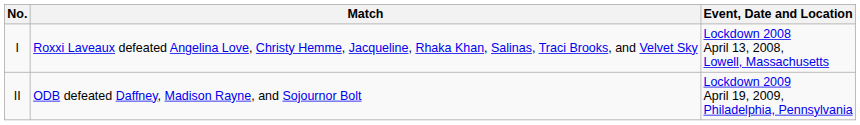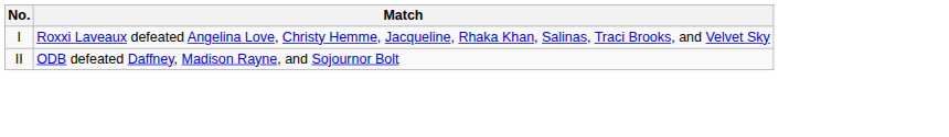- column: Event, Date and Location | Lockdown 2008 April 13, 2008, Lowell, Massachusetts | Lockdown 2009 April 19, 2009, Philadelphia, Pennsylvania
